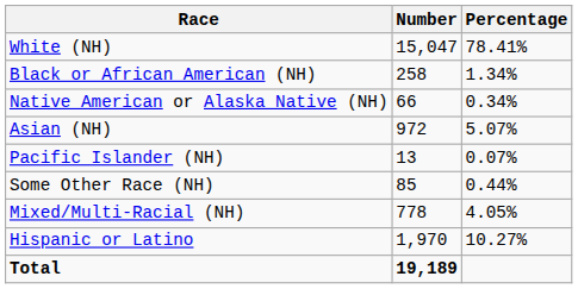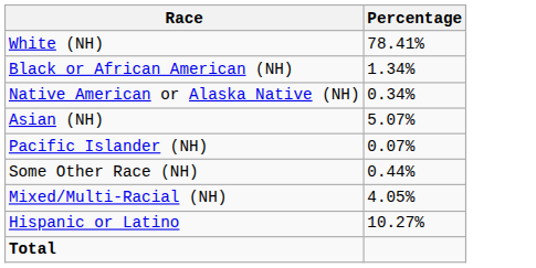- column: Number | 15,047 | 258 | 66 | 972 | 13 | 85 | 778 | 1,970 | 19,189
